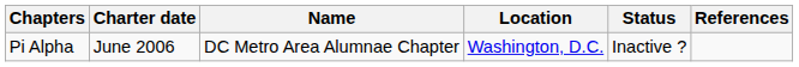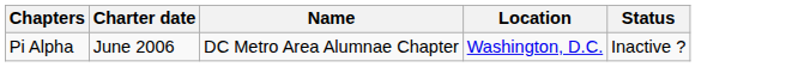- column: References
